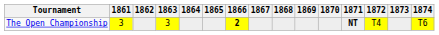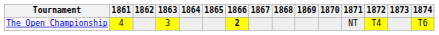The Open Championship | 1861: 3 -> 4
The Open Championship | 1871: bold -> normal
